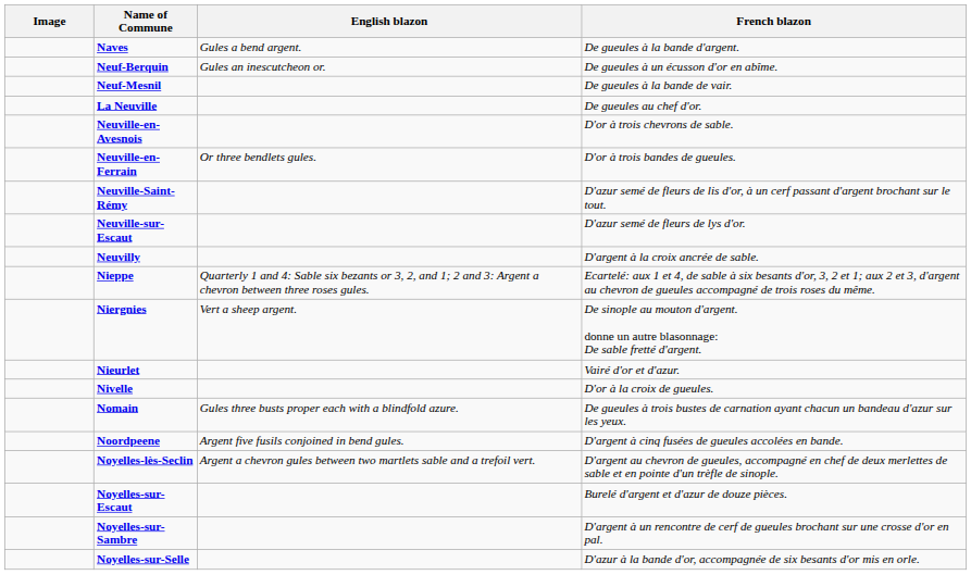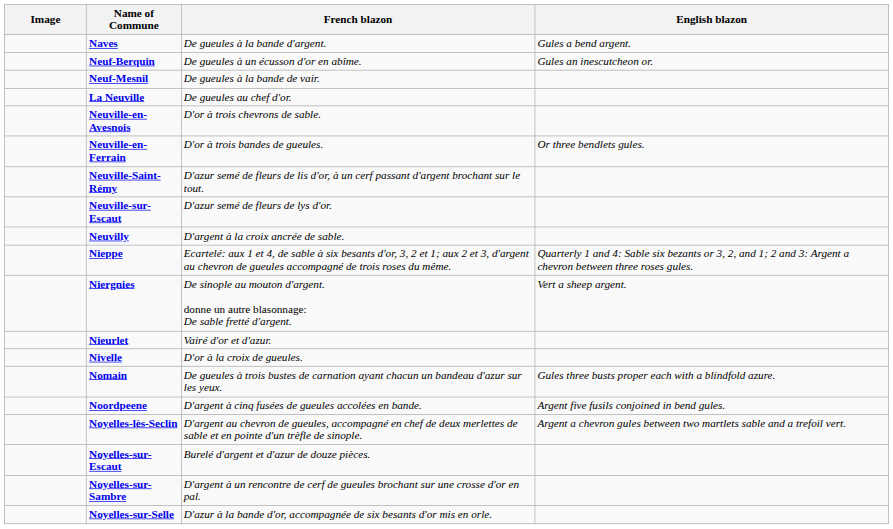columns swapped: French blazon <-> English blazon
